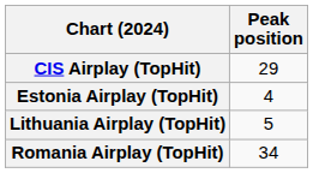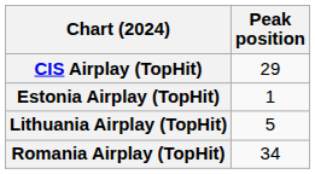Estonia Airplay (TopHit) | Peak position: 4 -> 1
